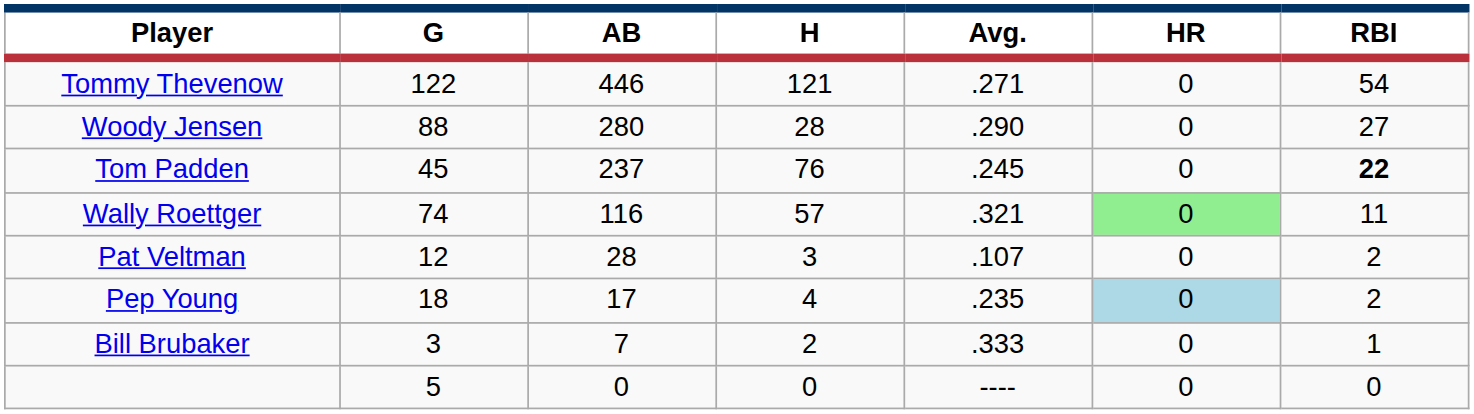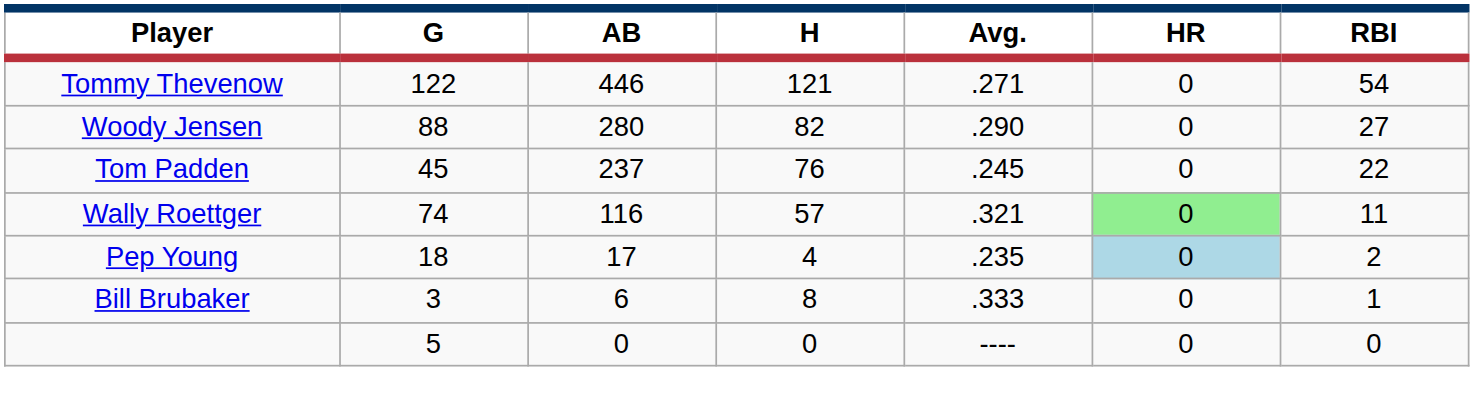Woody Jensen | H: 28 -> 82
Tom Padden | RBI: bold -> normal
- row: Pat Veltman | 12 | 28 | 3 | .107 | 0 | 2
Bill Brubaker | AB: 7 -> 6
Bill Brubaker | H: 2 -> 8
